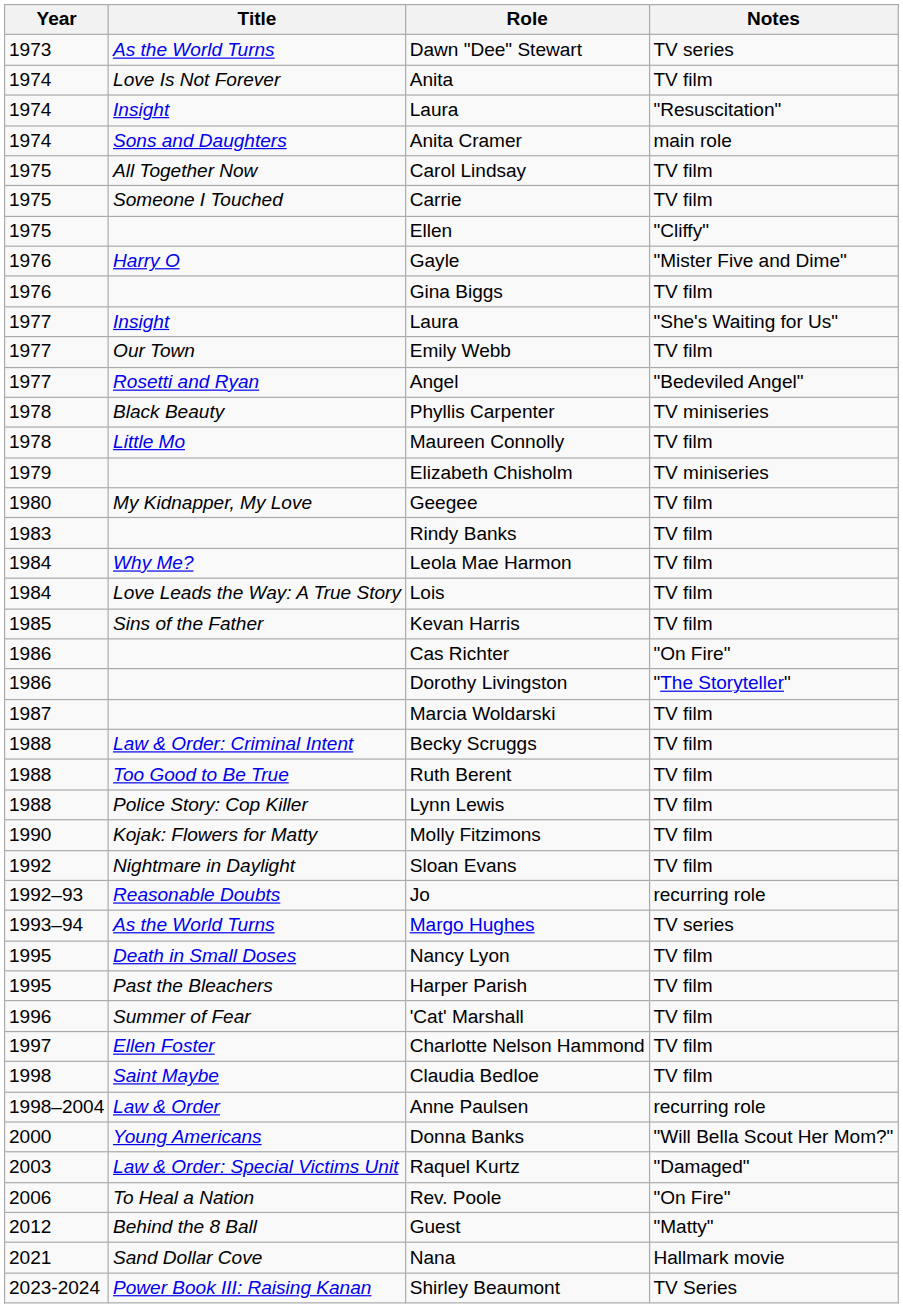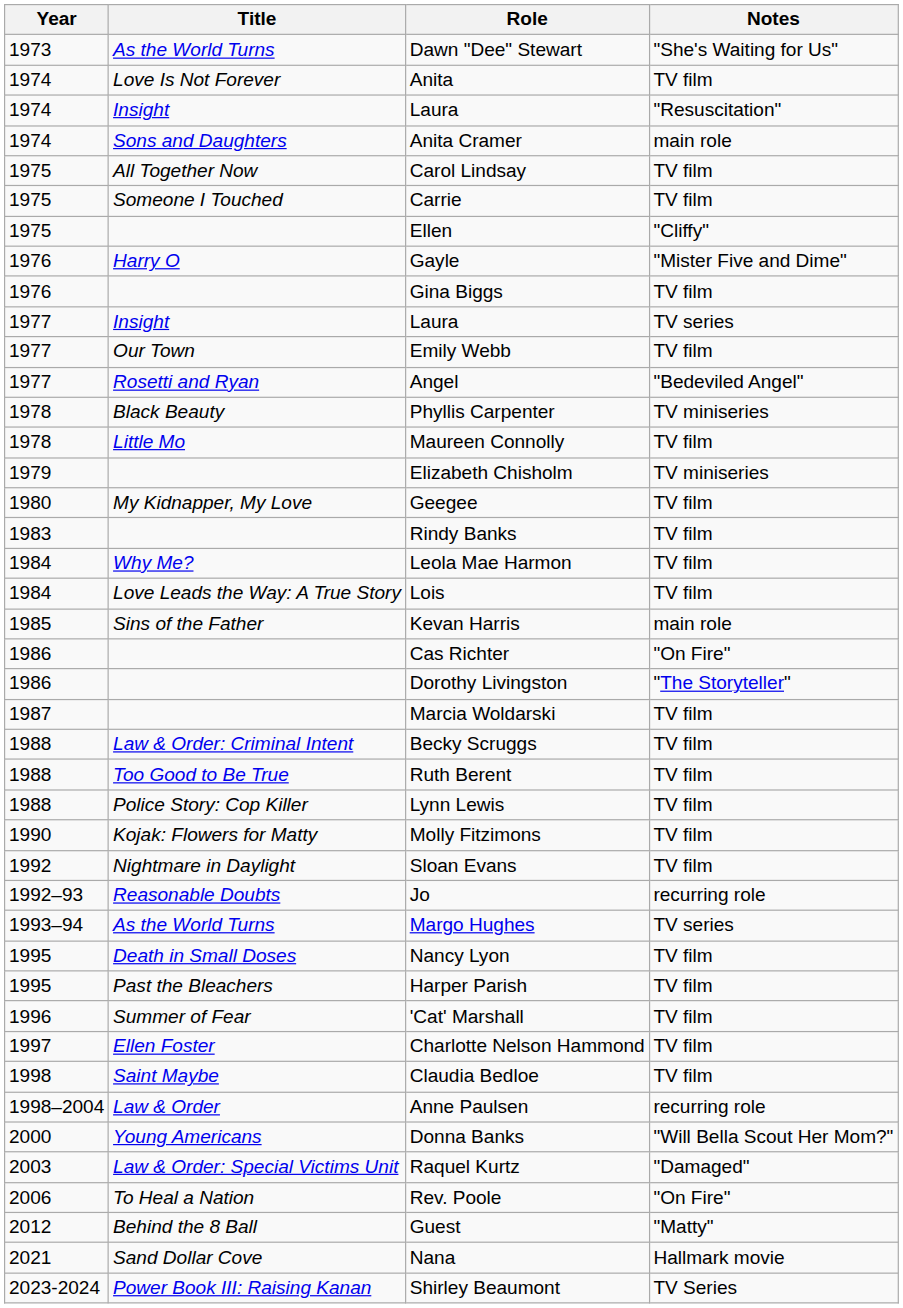Dawn "Dee" Stewart | Notes: TV series -> "She's Waiting for Us"
1977 / Laura | Notes: "She's Waiting for Us" -> TV series
Kevan Harris | Notes: TV film -> main role
